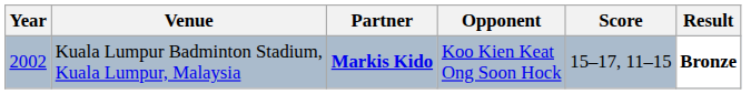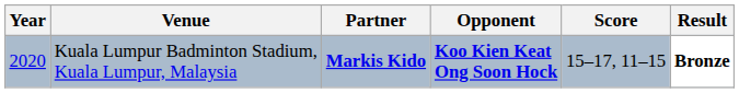Kuala Lumpur Badminton Stadium, Kuala Lumpur, Malaysia | Year: 2002 -> 2020
Kuala Lumpur Badminton Stadium, Kuala Lumpur, Malaysia | Opponent: normal -> bold
